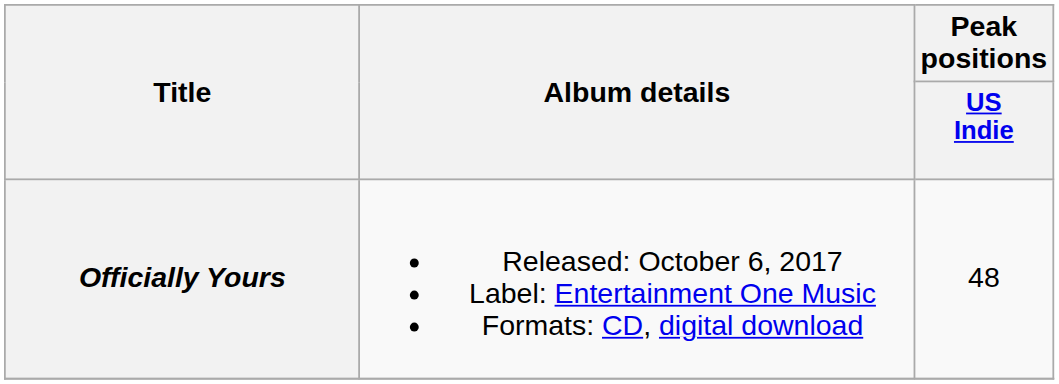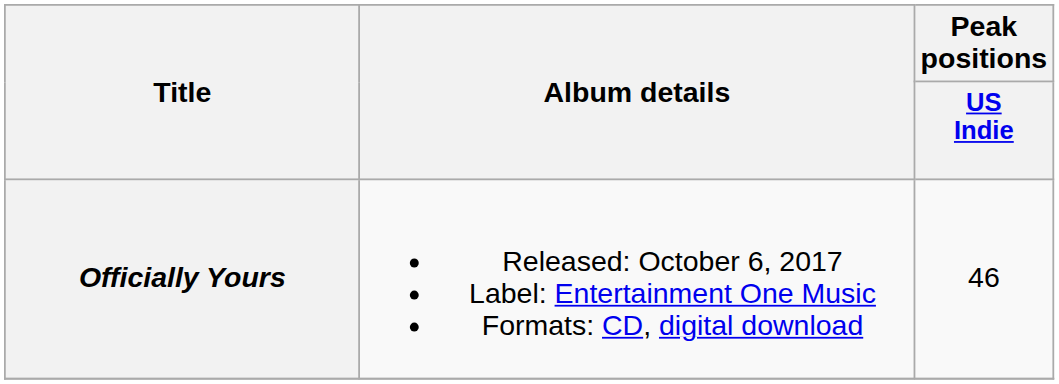Officially Yours | Peak positions / US Indie: 48 -> 46
